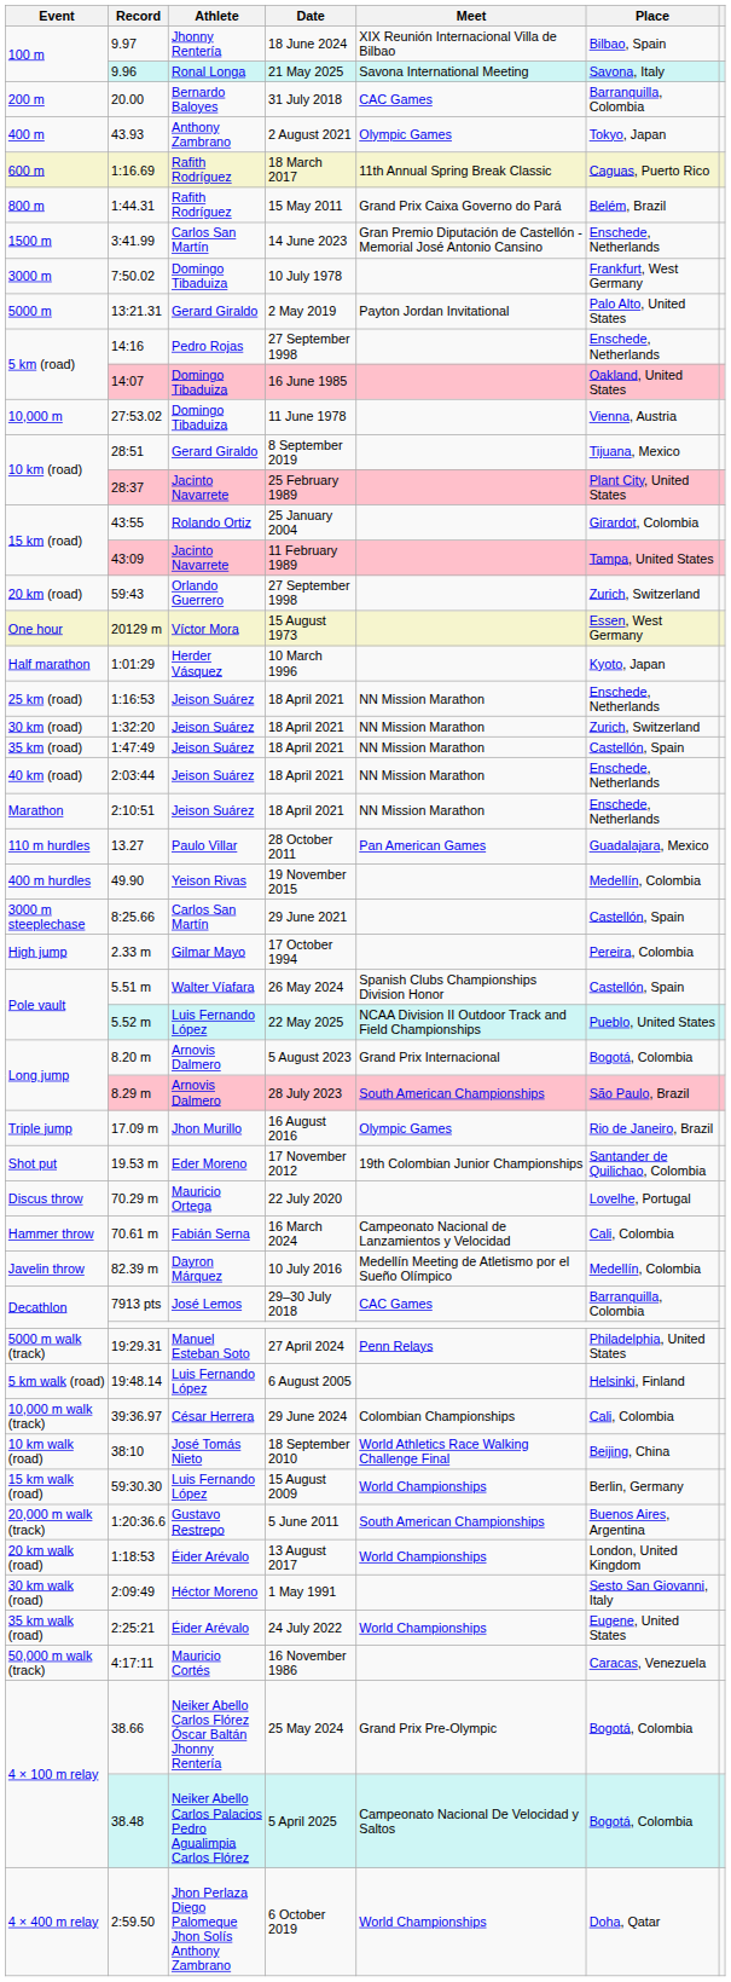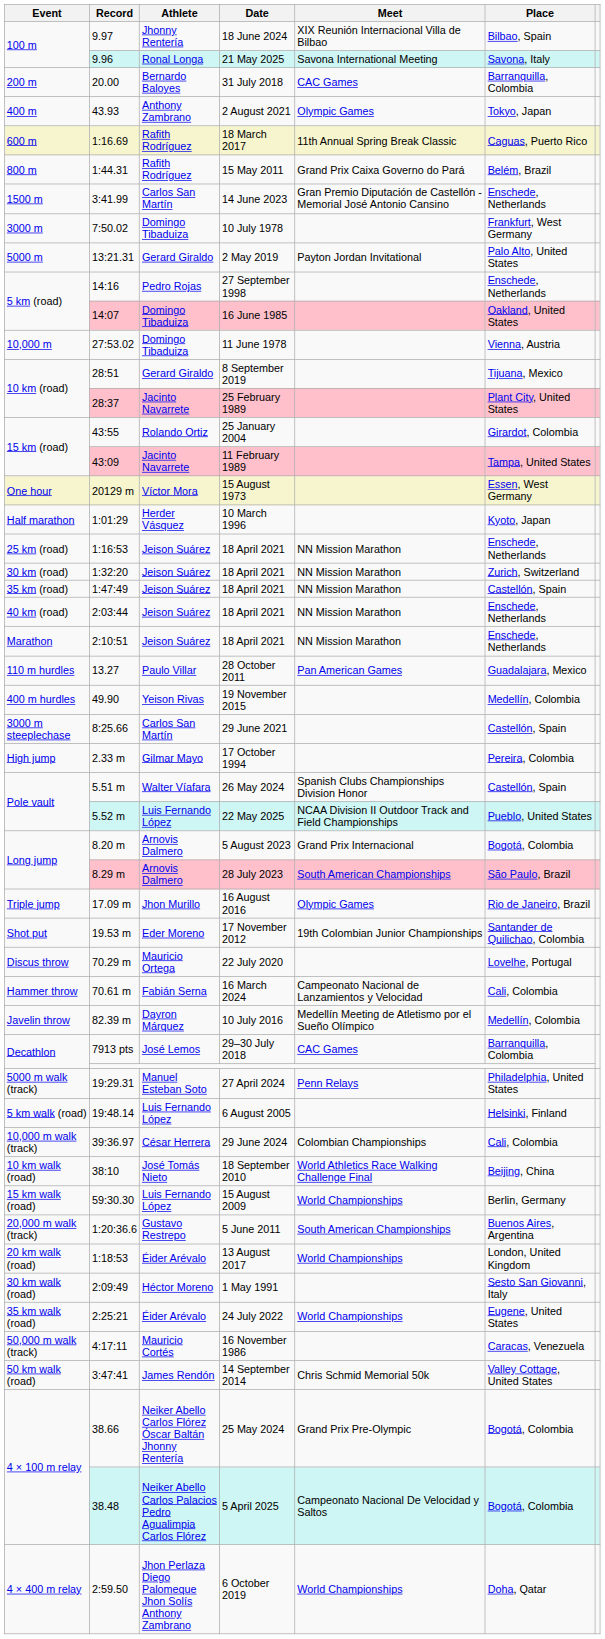- row: 20 km (road) | 59:43 | Orlando Guerrero | 27 September 1998 | Zurich, Switzerland
+ row: 50 km walk (road) | 3:47:41 | James Rendón | 14 September 2014 | Chris Schmid Memorial 50k | Valley Cottage, United States
